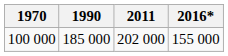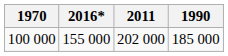columns swapped: 1990 <-> 2016*
